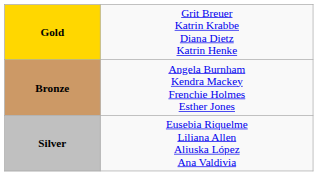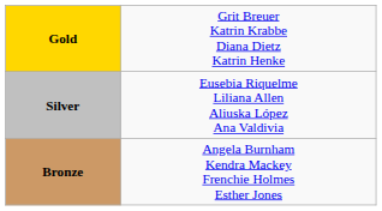rows swapped: Silver <-> Bronze
